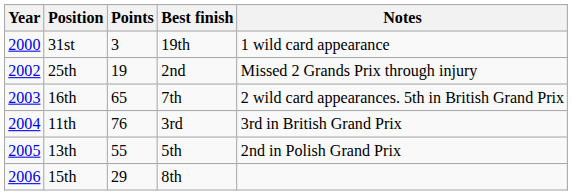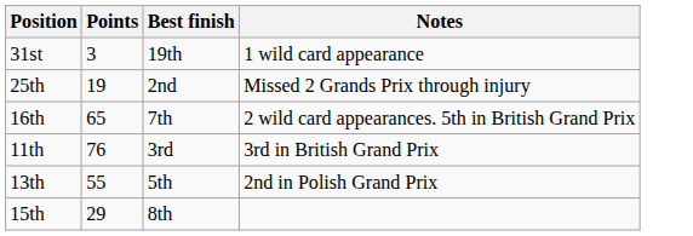- column: Year | 2000 | 2002 | 2003 | 2004 | 2005 | 2006
